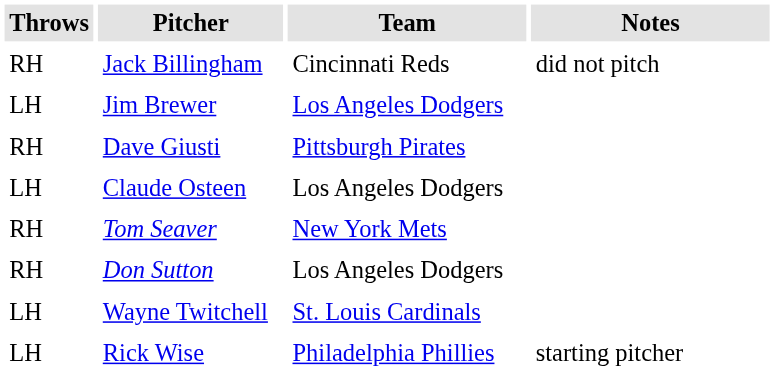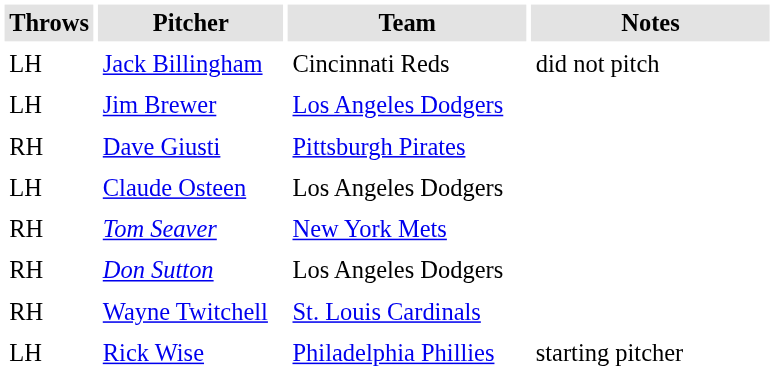Jack Billingham | Throws: RH -> LH
Wayne Twitchell | Throws: LH -> RH
